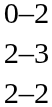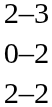rows swapped: 0–2 <-> 2–3
